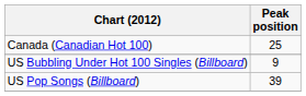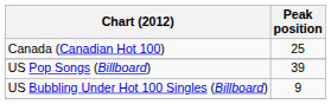rows swapped: US Bubbling Under Hot 100 Singles (Billboard) <-> US Pop Songs (Billboard)
